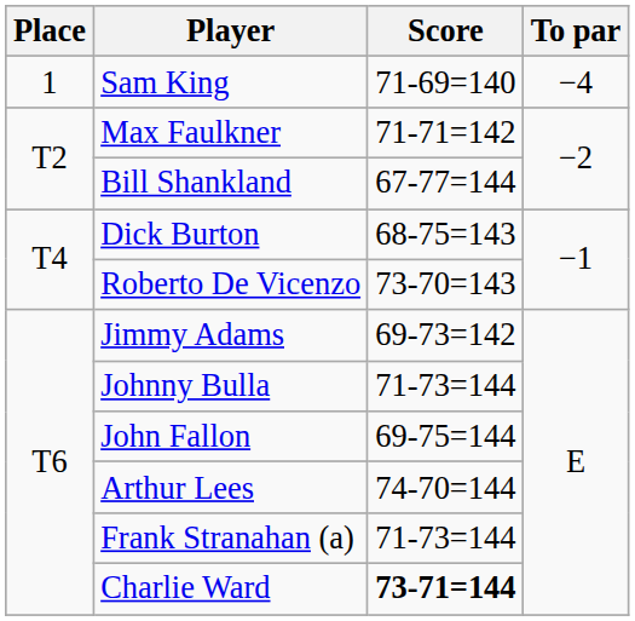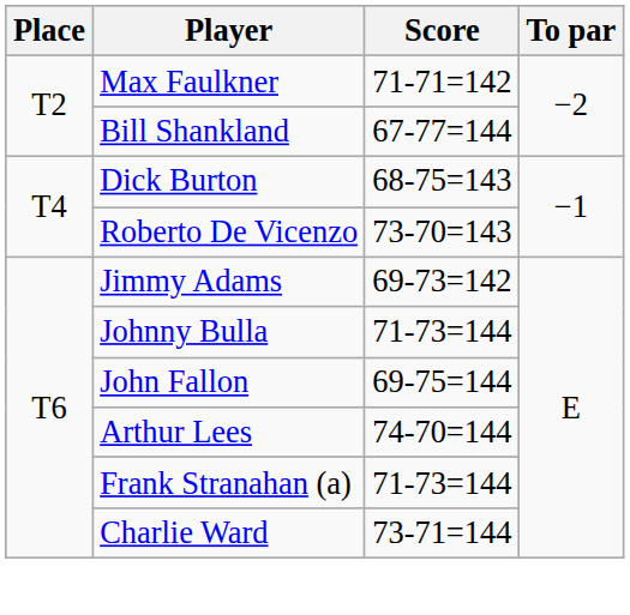- row: 1 | Sam King | 71-69=140 | −4
Charlie Ward | Score: bold -> normal
